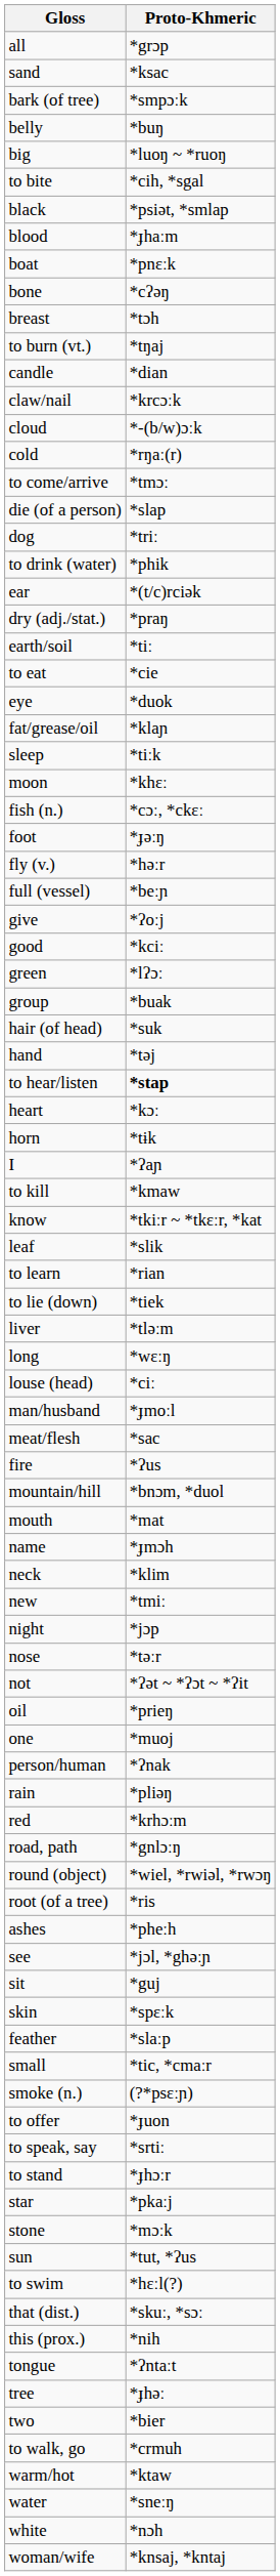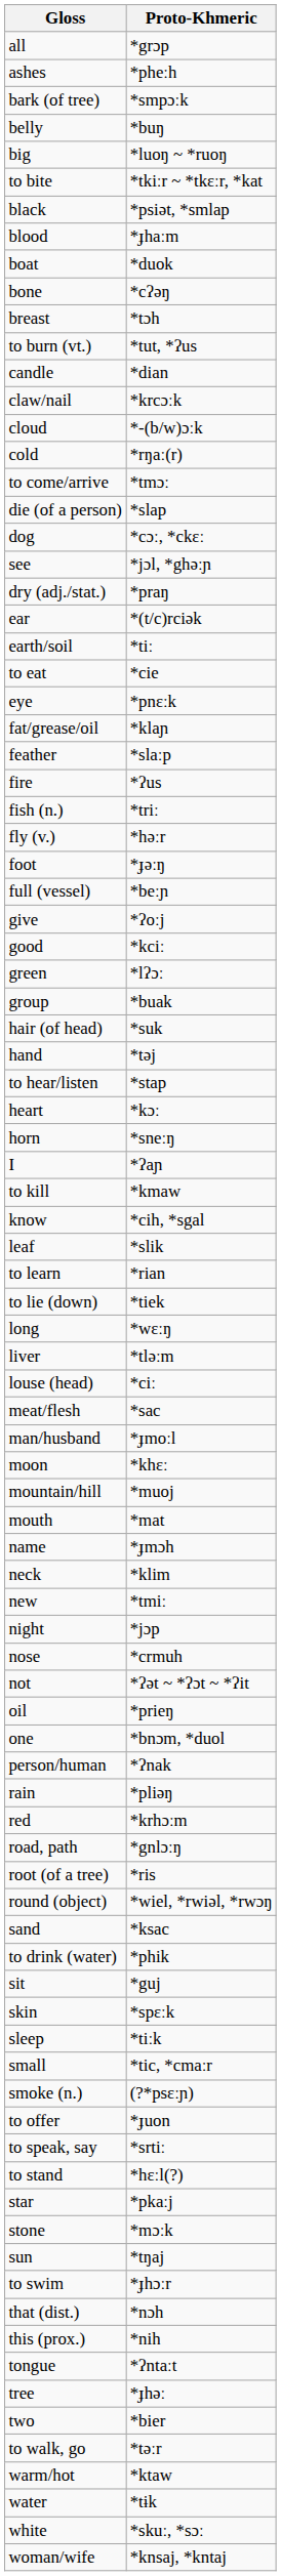rows swapped: ashes <-> sand
to bite | Proto-Khmeric: *cih, *sgal -> *tkiːr ~ *tkɛːr, *kat
boat | Proto-Khmeric: *pnɛːk -> *duok
to burn (vt.) | Proto-Khmeric: *tŋaj -> *tut, *ʔus
dog | Proto-Khmeric: *triː -> *cɔː, *ckɛː
rows swapped: to drink (water) <-> see
rows swapped: dry (adj./stat.) <-> ear
eye | Proto-Khmeric: *duok -> *pnɛːk
rows swapped: feather <-> sleep
rows swapped: fire <-> moon
fish (n.) | Proto-Khmeric: *cɔː, *ckɛː -> *triː
rows swapped: fly (v.) <-> foot
to hear/listen | Proto-Khmeric: bold -> normal
horn | Proto-Khmeric: *tɨk -> *sneːŋ
know | Proto-Khmeric: *tkiːr ~ *tkɛːr, *kat -> *cih, *sgal
rows swapped: liver <-> long
rows swapped: man/husband <-> meat/flesh
mountain/hill | Proto-Khmeric: *bnɔm, *duol -> *muoj
nose | Proto-Khmeric: *təːr -> *crmuh
one | Proto-Khmeric: *muoj -> *bnɔm, *duol
rows swapped: root (of a tree) <-> round (object)
to stand | Proto-Khmeric: *ɟhɔːr -> *hɛːl(?)
sun | Proto-Khmeric: *tut, *ʔus -> *tŋaj
to swim | Proto-Khmeric: *hɛːl(?) -> *ɟhɔːr
that (dist.) | Proto-Khmeric: *skuː, *sɔː -> *nɔh
to walk, go | Proto-Khmeric: *crmuh -> *təːr
water | Proto-Khmeric: *sneːŋ -> *tɨk
white | Proto-Khmeric: *nɔh -> *skuː, *sɔː
